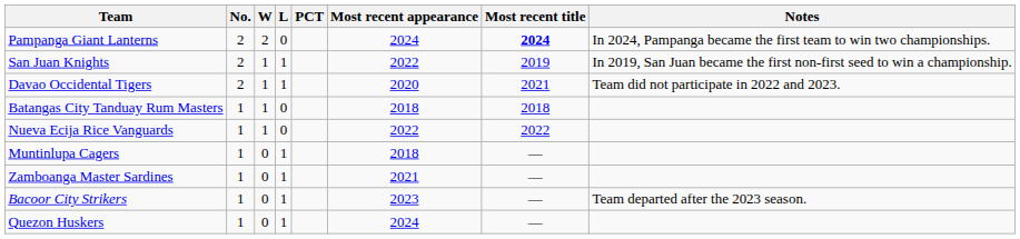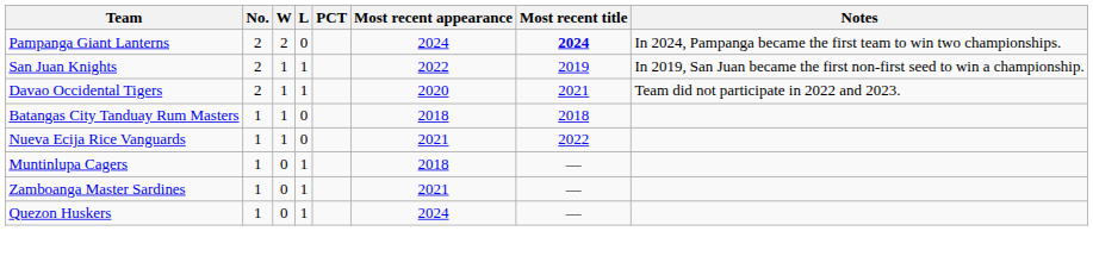Nueva Ecija Rice Vanguards | Most recent appearance: 2022 -> 2021
- row: Bacoor City Strikers | 1 | 0 | 1 | 2023 | — | Team departed after the 2023 season.
